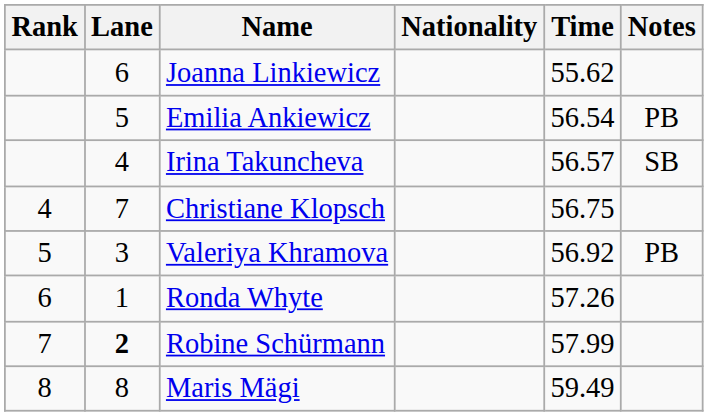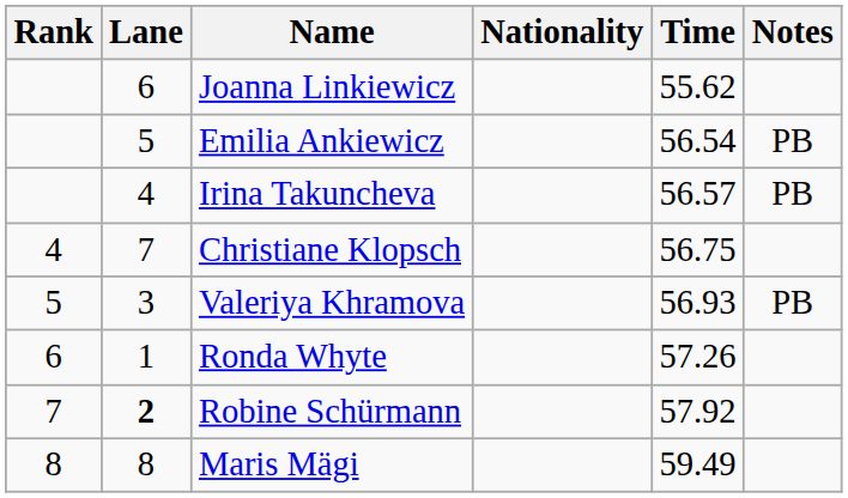Irina Takuncheva | Notes: SB -> PB
Valeriya Khramova | Time: 56.92 -> 56.93
Robine Schürmann | Time: 57.99 -> 57.92
